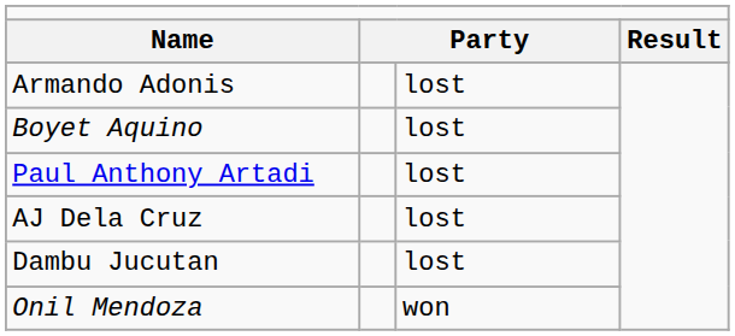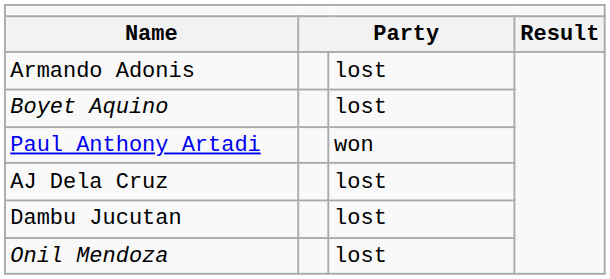Paul Anthony Artadi | column 3: lost -> won
Onil Mendoza | column 3: won -> lost
